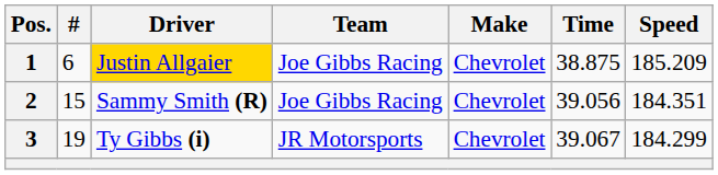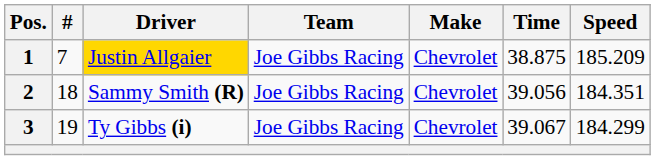1 | #: 6 -> 7
2 | #: 15 -> 18
3 | Team: JR Motorsports -> Joe Gibbs Racing
